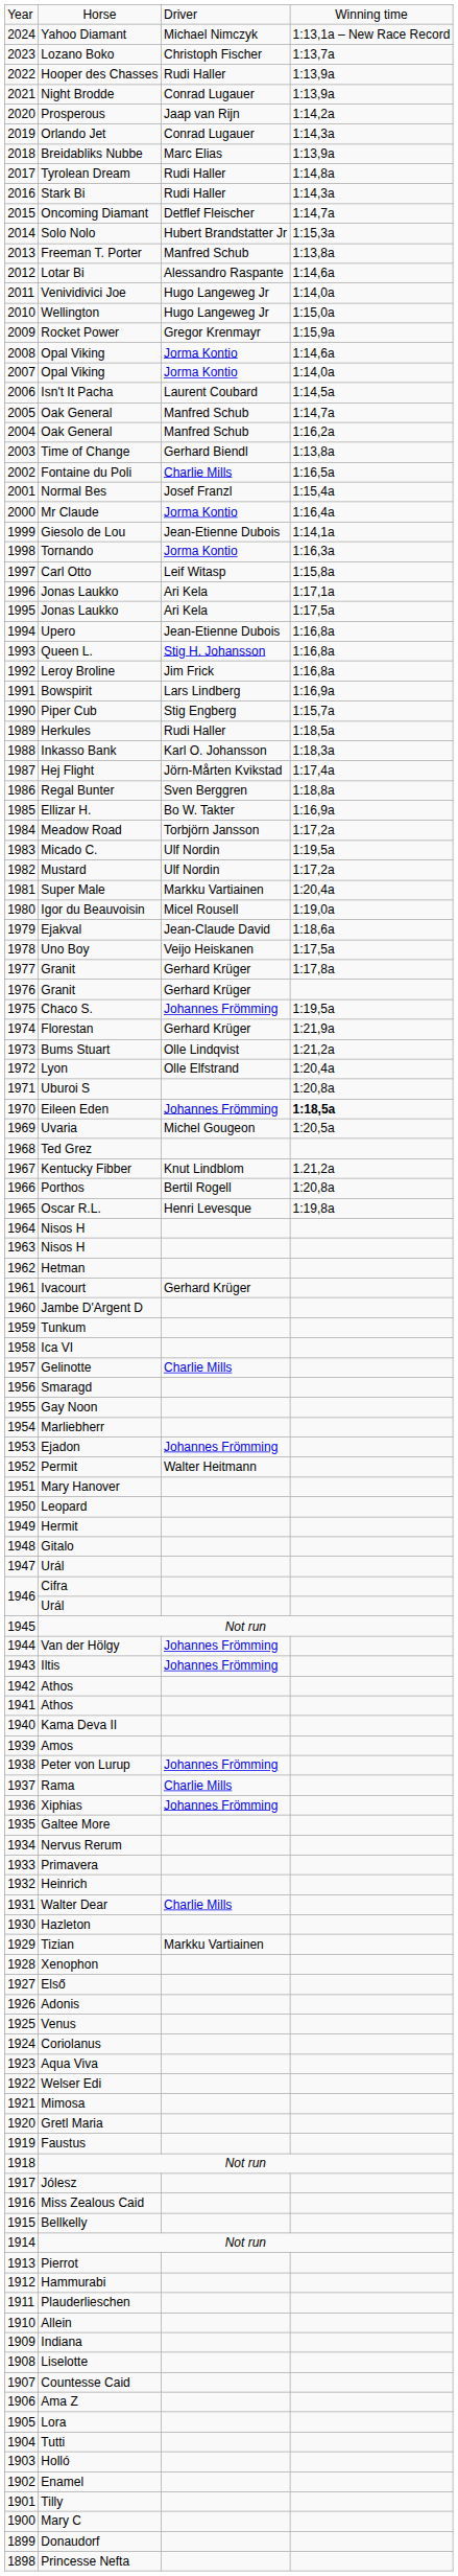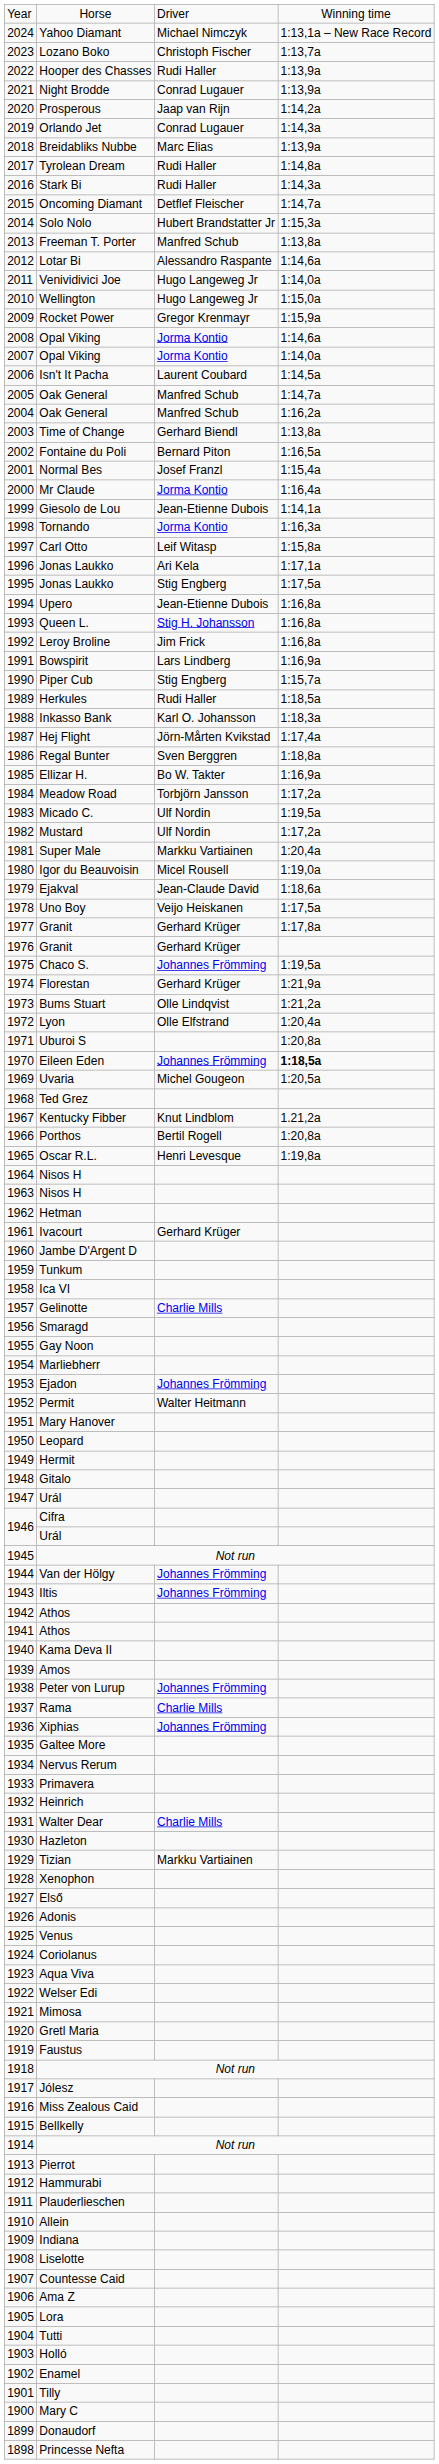Fontaine du Poli | column 3: Charlie Mills -> Bernard Piton
1995 / Jonas Laukko | column 3: Ari Kela -> Stig Engberg
